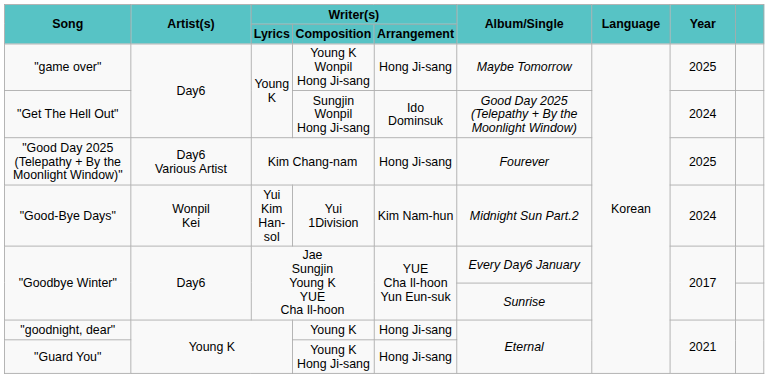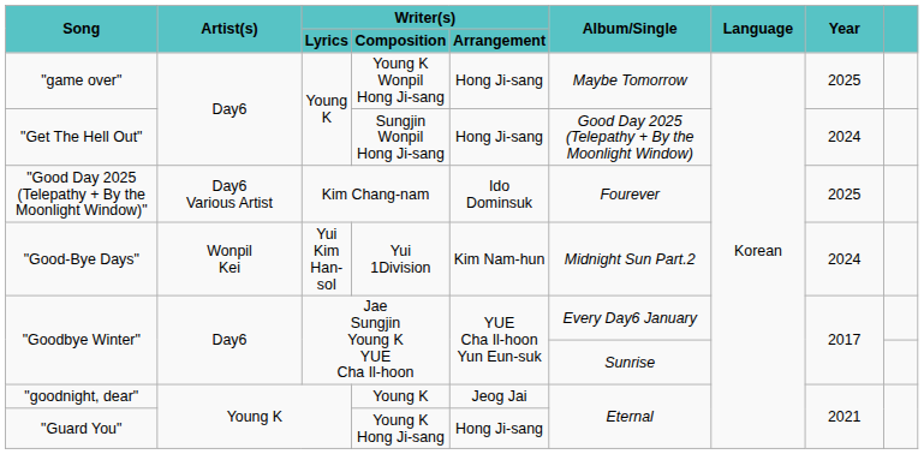"Get The Hell Out" | Writer(s) / Arrangement: Ido Dominsuk -> Hong Ji-sang
"Good Day 2025 (Telepathy + By the Moonlight Window)" | Writer(s) / Arrangement: Hong Ji-sang -> Ido Dominsuk
"goodnight, dear" | Writer(s) / Arrangement: Hong Ji-sang -> Jeog Jai
